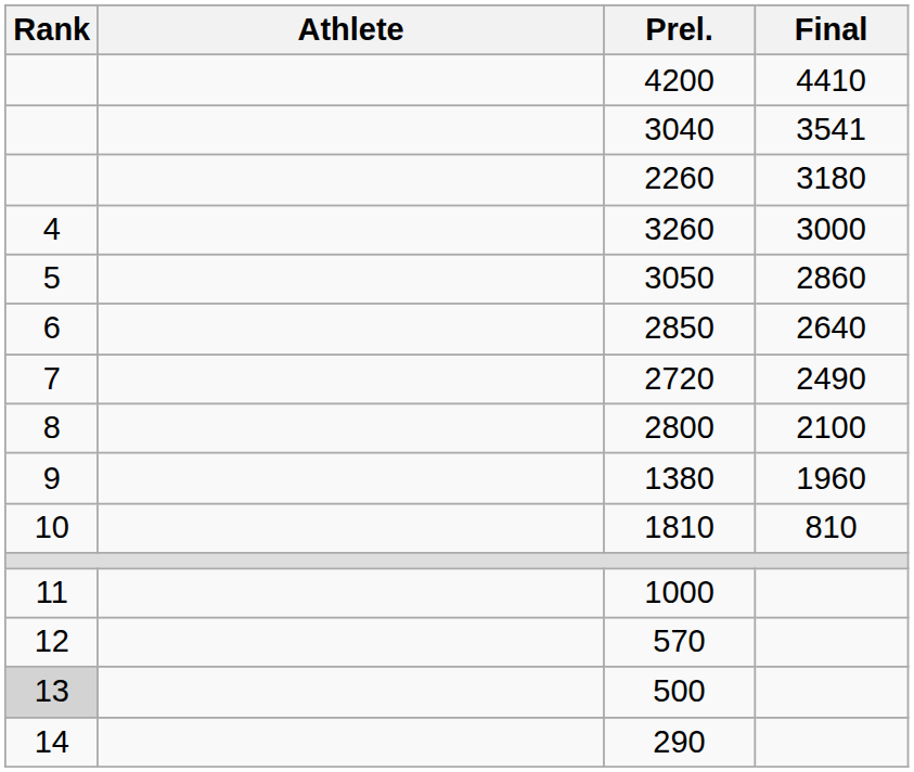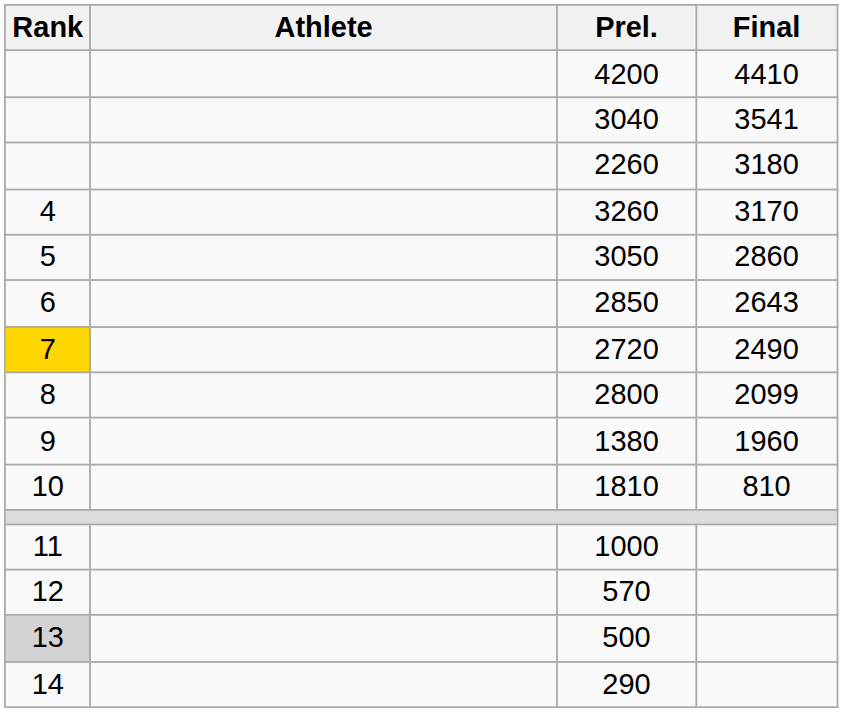3260 | Final: 3000 -> 3170
2850 | Final: 2640 -> 2643
2720 | Rank: no background -> gold background
2800 | Final: 2100 -> 2099
